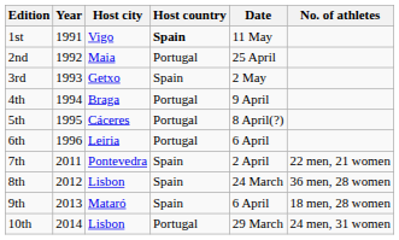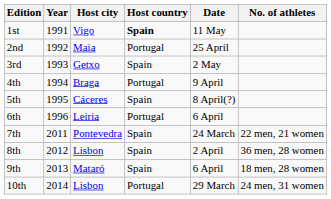5th | Host country: Portugal -> Spain
7th | Date: 2 April -> 24 March
8th | Date: 24 March -> 2 April
